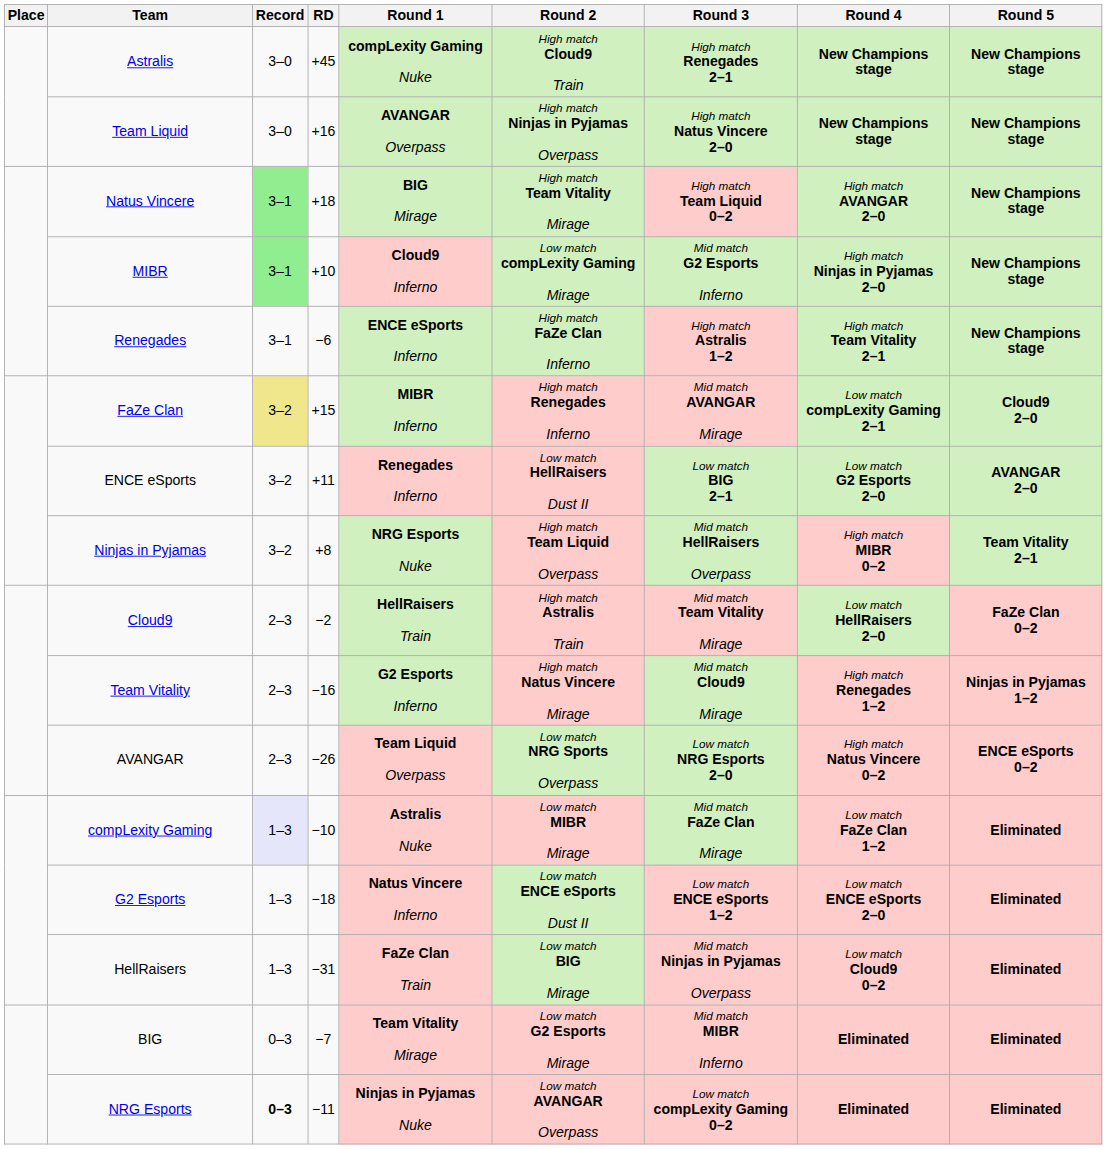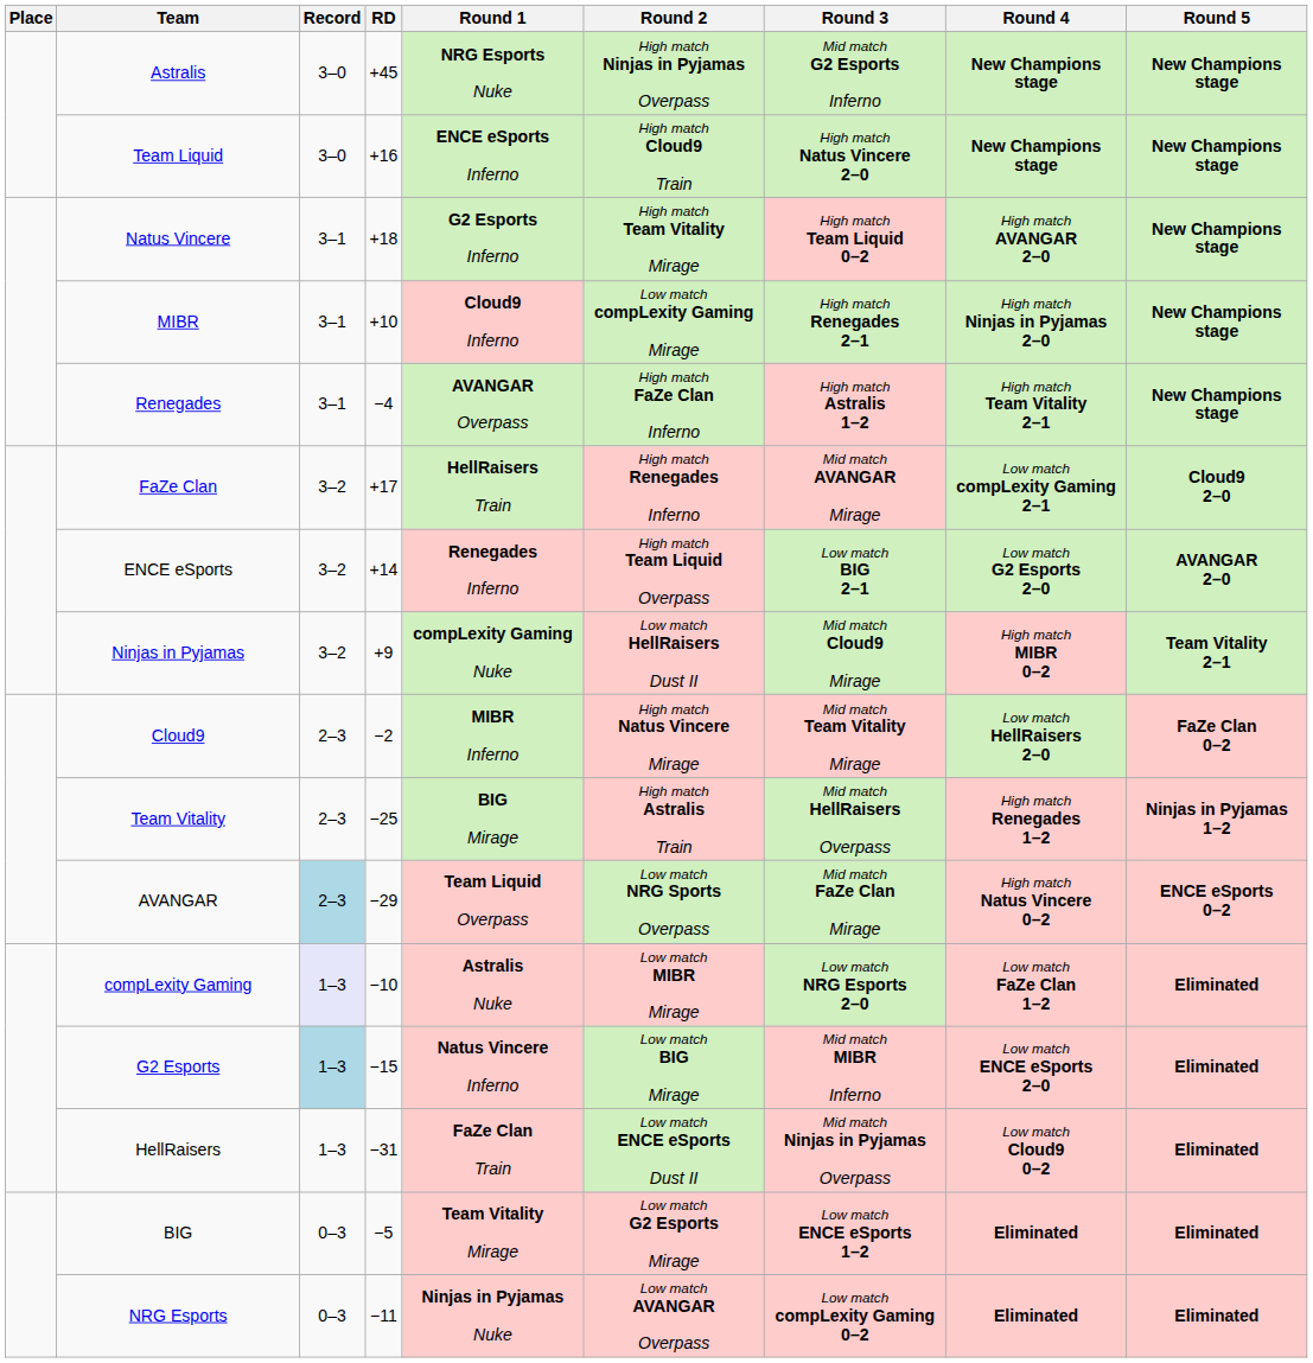Astralis | Round 1: compLexity Gaming Nuke -> NRG Esports Nuke
Astralis | Round 2: High match Cloud9 Train -> High match Ninjas in Pyjamas Overpass
Astralis | Round 3: High match Renegades 2–1 -> Mid match G2 Esports Inferno
Team Liquid | Round 1: AVANGAR Overpass -> ENCE eSports Inferno
Team Liquid | Round 2: High match Ninjas in Pyjamas Overpass -> High match Cloud9 Train
Natus Vincere | Record: lightgreen background -> no background
Natus Vincere | Round 1: BIG Mirage -> G2 Esports Inferno
MIBR | Record: lightgreen background -> no background
MIBR | Round 3: Mid match G2 Esports Inferno -> High match Renegades 2–1
Renegades | RD: −6 -> −4
Renegades | Round 1: ENCE eSports Inferno -> AVANGAR Overpass
FaZe Clan | Record: khaki background -> no background
FaZe Clan | RD: +15 -> +17
FaZe Clan | Round 1: MIBR Inferno -> HellRaisers Train
ENCE eSports | RD: +11 -> +14
ENCE eSports | Round 2: Low match HellRaisers Dust II -> High match Team Liquid Overpass
Ninjas in Pyjamas | RD: +8 -> +9
Ninjas in Pyjamas | Round 1: NRG Esports Nuke -> compLexity Gaming Nuke
Ninjas in Pyjamas | Round 2: High match Team Liquid Overpass -> Low match HellRaisers Dust II
Ninjas in Pyjamas | Round 3: Mid match HellRaisers Overpass -> Mid match Cloud9 Mirage
Cloud9 | Round 1: HellRaisers Train -> MIBR Inferno
Cloud9 | Round 2: High match Astralis Train -> High match Natus Vincere Mirage
Team Vitality | RD: −16 -> −25
Team Vitality | Round 1: G2 Esports Inferno -> BIG Mirage
Team Vitality | Round 2: High match Natus Vincere Mirage -> High match Astralis Train
Team Vitality | Round 3: Mid match Cloud9 Mirage -> Mid match HellRaisers Overpass
AVANGAR | Record: no background -> lightblue background
AVANGAR | RD: −26 -> −29
AVANGAR | Round 3: Low match NRG Esports 2–0 -> Mid match FaZe Clan Mirage
compLexity Gaming | Round 3: Mid match FaZe Clan Mirage -> Low match NRG Esports 2–0
G2 Esports | Record: no background -> lightblue background
G2 Esports | RD: −18 -> −15
G2 Esports | Round 2: Low match ENCE eSports Dust II -> Low match BIG Mirage
G2 Esports | Round 3: Low match ENCE eSports 1–2 -> Mid match MIBR Inferno
HellRaisers | Round 2: Low match BIG Mirage -> Low match ENCE eSports Dust II
BIG | RD: −7 -> −5
BIG | Round 3: Mid match MIBR Inferno -> Low match ENCE eSports 1–2
NRG Esports | Record: bold -> normal
